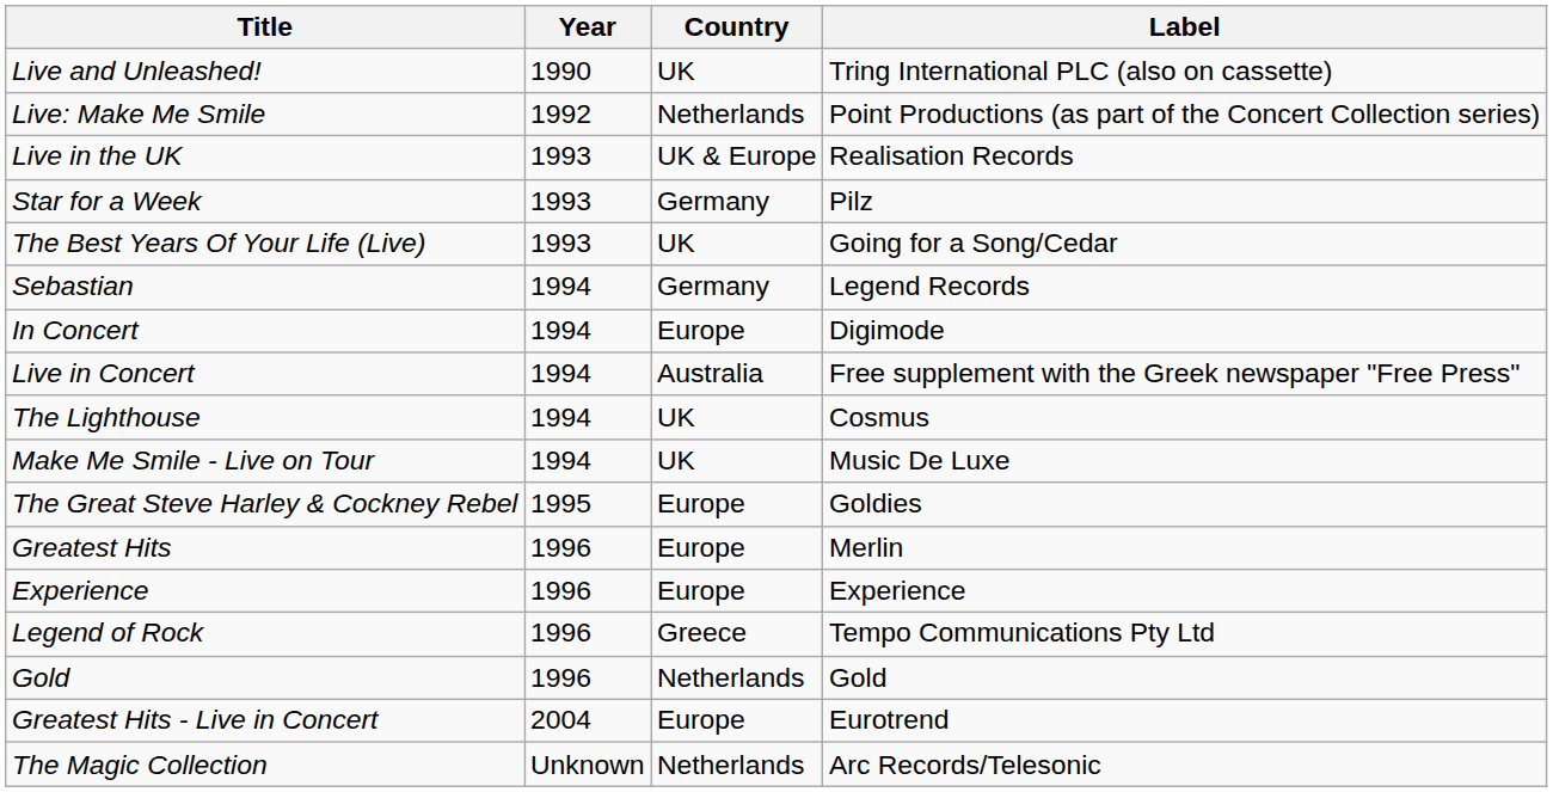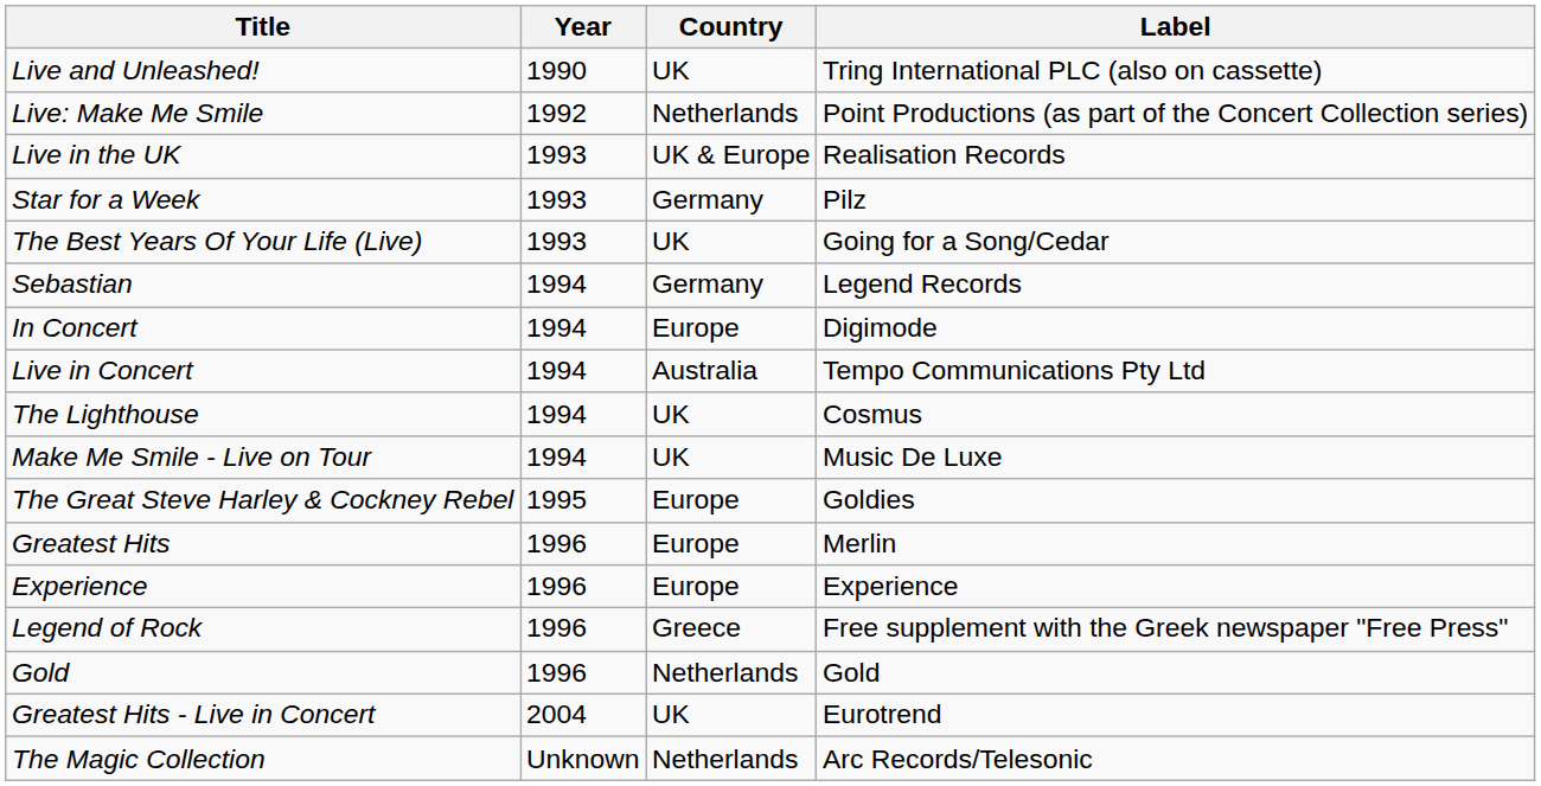Live in Concert | Label: Free supplement with the Greek newspaper "Free Press" -> Tempo Communications Pty Ltd
Legend of Rock | Label: Tempo Communications Pty Ltd -> Free supplement with the Greek newspaper "Free Press"
Greatest Hits - Live in Concert | Country: Europe -> UK
